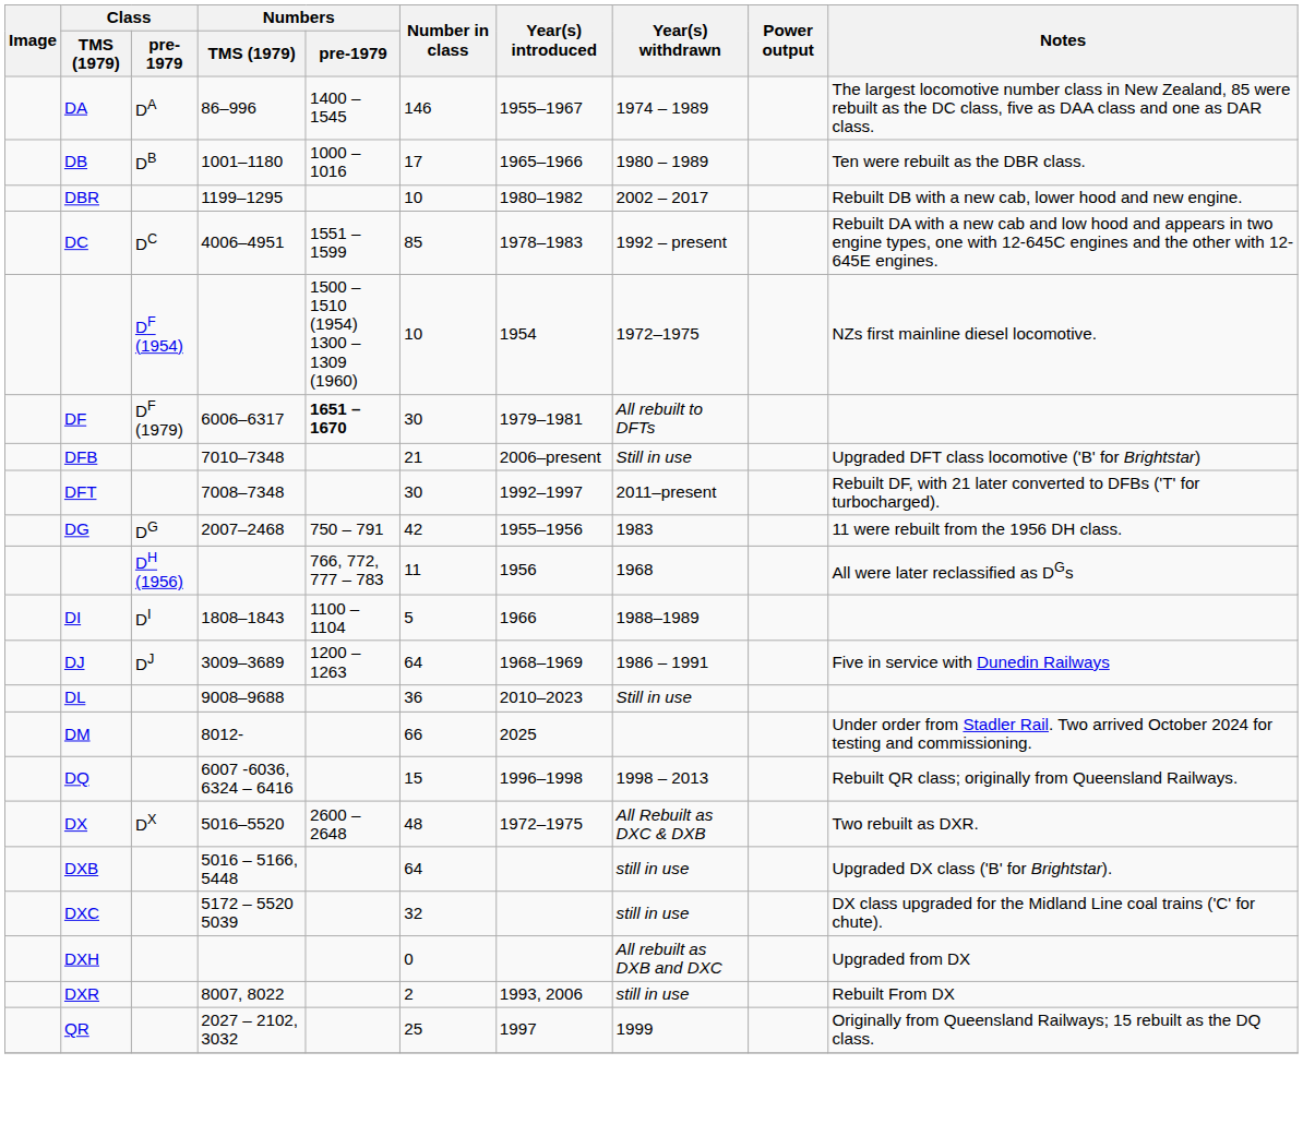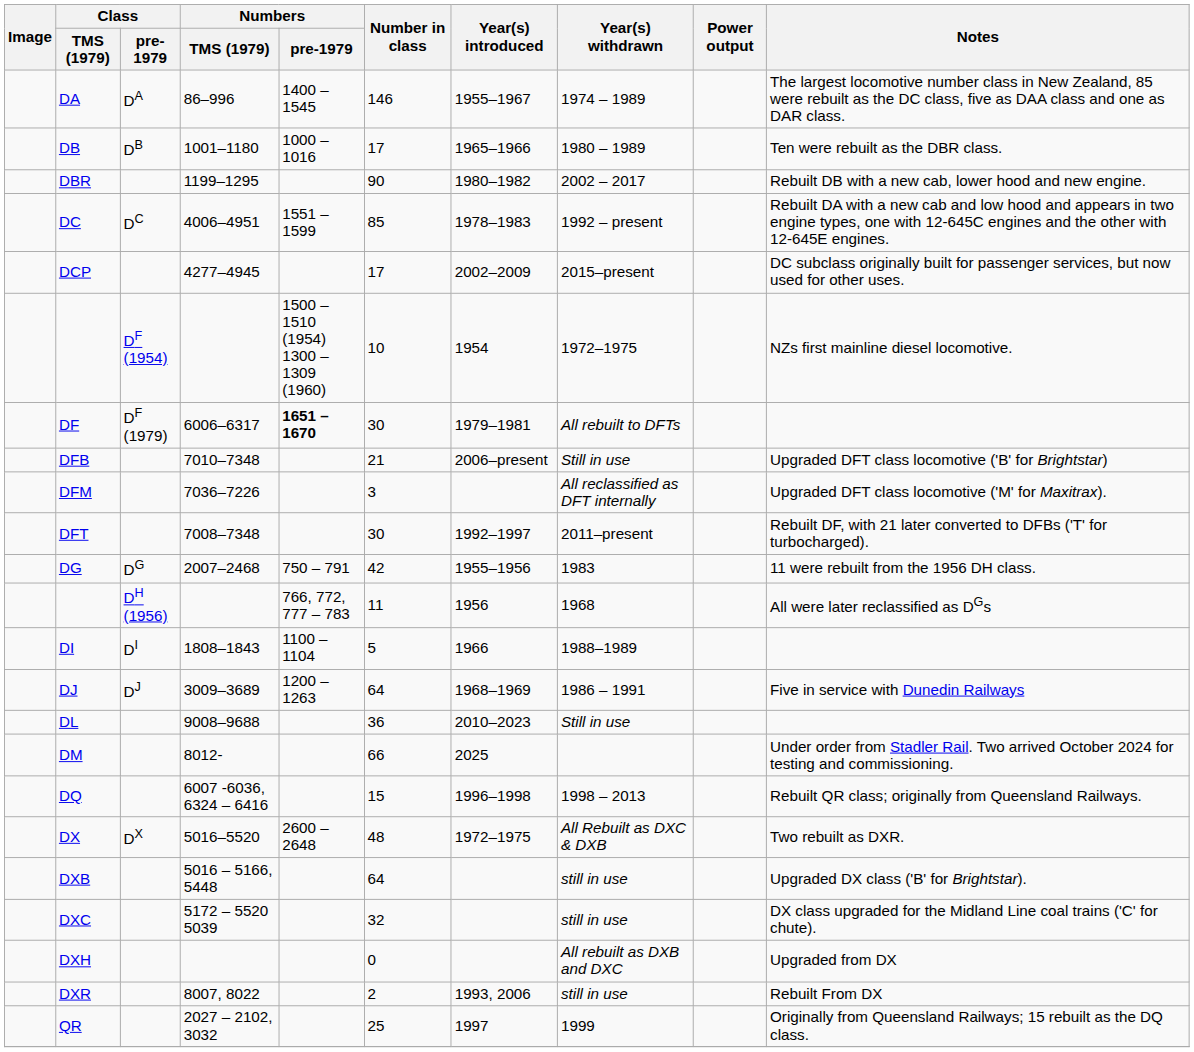DBR | Number in class: 10 -> 90
+ row: DCP | 4277–4945 | 17 | 2002–2009 | 2015–present | DC subclass originally built for passenger services, but now used for other uses.
+ row: DFM | 7036–7226 | 3 | All reclassified as DFT internally | Upgraded DFT class locomotive ('M' for Maxitrax).
